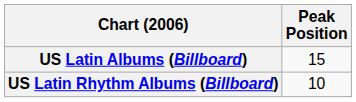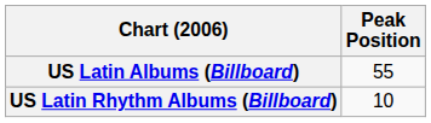US Latin Albums (Billboard) | Peak Position: 15 -> 55
